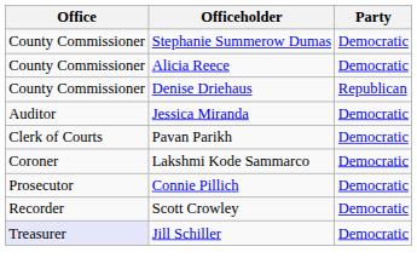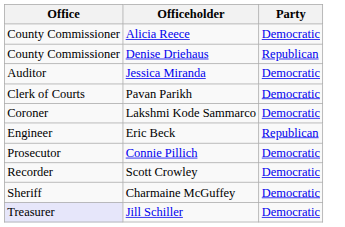- row: County Commissioner | Stephanie Summerow Dumas | Democratic
+ row: Engineer | Eric Beck | Republican
+ row: Sheriff | Charmaine McGuffey | Democratic
